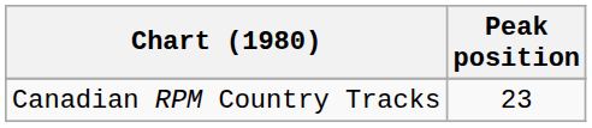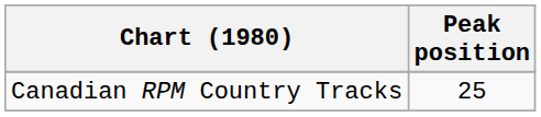Canadian RPM Country Tracks | Peak position: 23 -> 25
